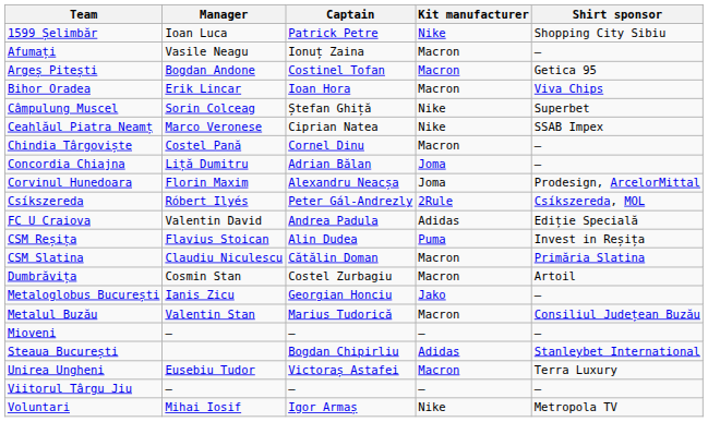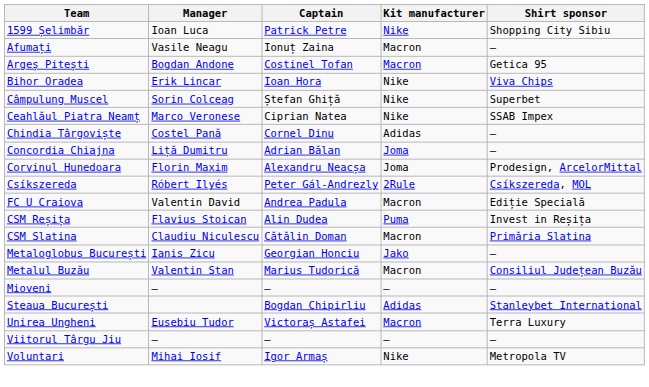Bihor Oradea | Kit manufacturer: Macron -> Nike
Chindia Târgoviște | Kit manufacturer: Macron -> Adidas
FC U Craiova | Kit manufacturer: Adidas -> Macron
- row: Dumbrăvița | Cosmin Stan | Costel Zurbagiu | Macron | Artoil
